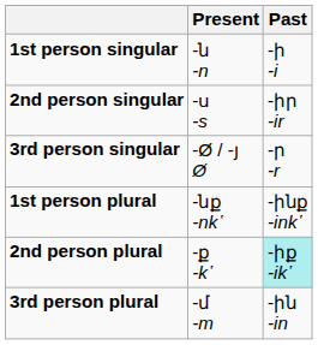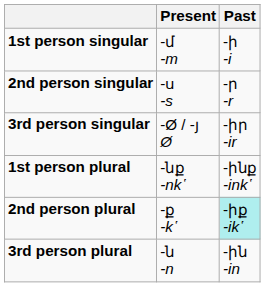1st person singular | Present: -ն -n -> -մ -m
2nd person singular | Past: -իր -ir -> -ր -r
3rd person singular | Past: -ր -r -> -իր -ir
3rd person plural | Present: -մ -m -> -ն -n
